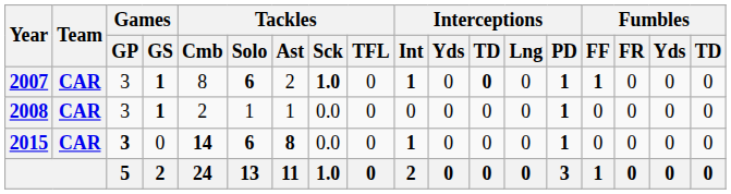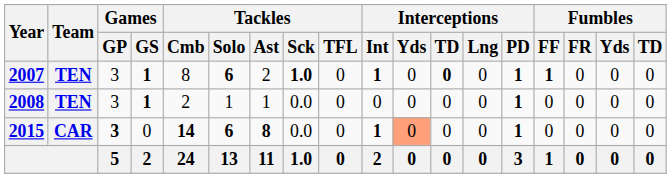2007 | Team: CAR -> TEN
2008 | Team: CAR -> TEN
2015 | Interceptions / Yds: no background -> lightsalmon background
